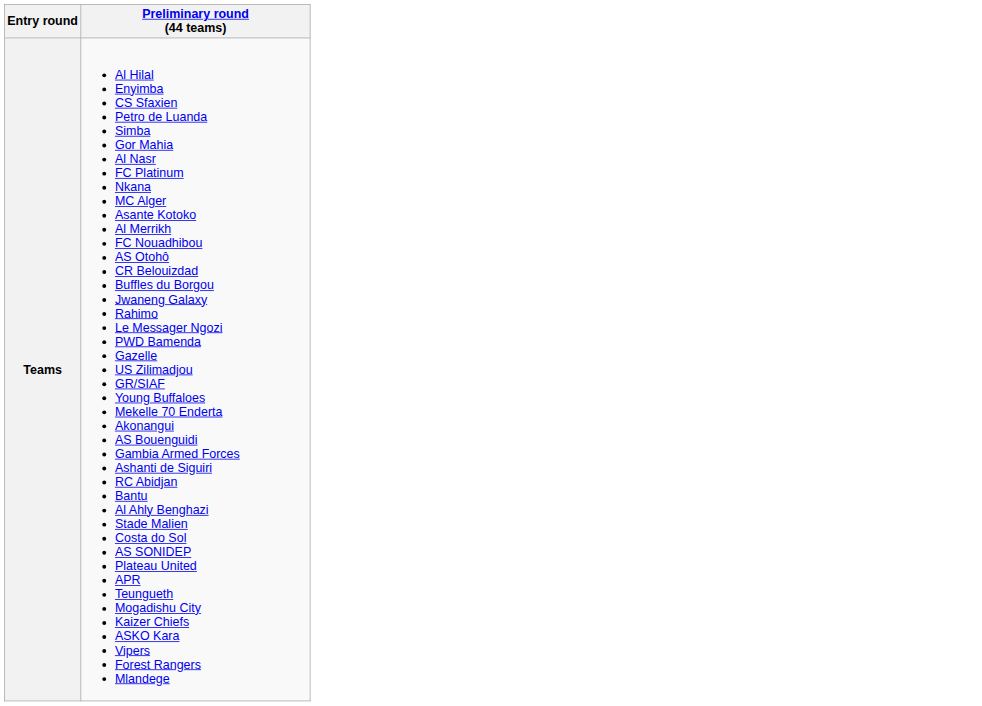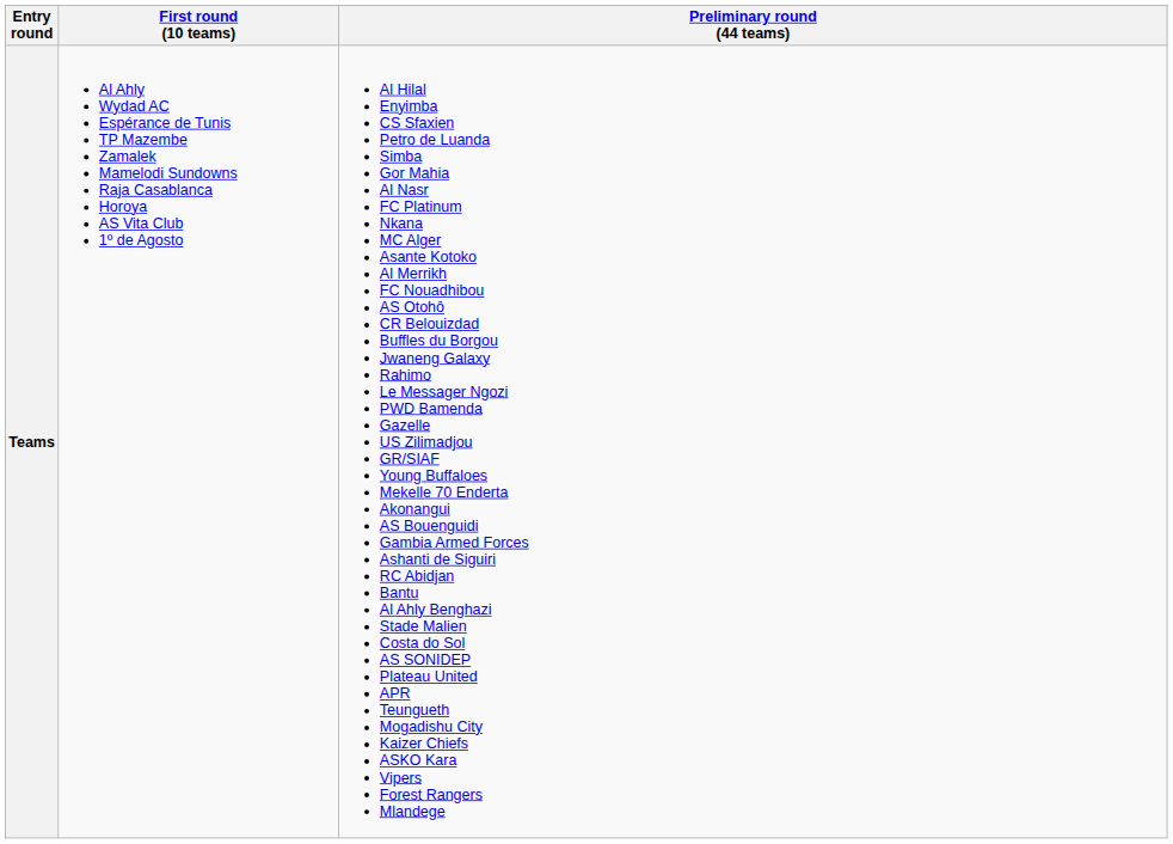+ column: First round (10 teams) | Al Ahly Wydad AC Espérance de Tunis TP Mazembe Zamalek Mamelodi Sundowns Raja Casablanca Horoya AS Vita Club 1º de Agosto
